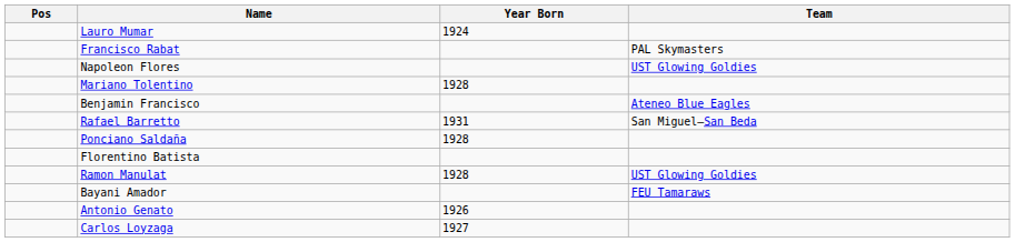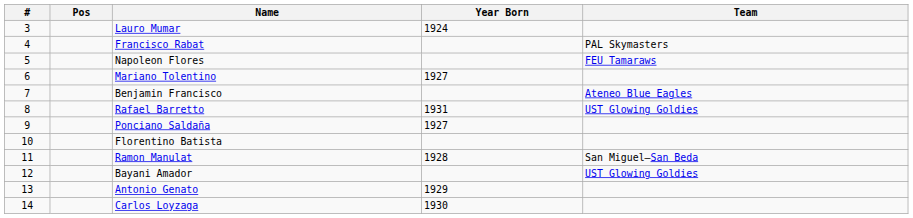+ column: # | 3 | 4 | 5 | 6 | 7 | 8 | 9 | 10 | 11 | 12 | 13 | 14
Napoleon Flores | Team: UST Glowing Goldies -> FEU Tamaraws
Mariano Tolentino | Year Born: 1928 -> 1927
Rafael Barretto | Team: San Miguel–San Beda -> UST Glowing Goldies
Ponciano Saldaña | Year Born: 1928 -> 1927
Ramon Manulat | Team: UST Glowing Goldies -> San Miguel–San Beda
Bayani Amador | Team: FEU Tamaraws -> UST Glowing Goldies
Antonio Genato | Year Born: 1926 -> 1929
Carlos Loyzaga | Year Born: 1927 -> 1930
